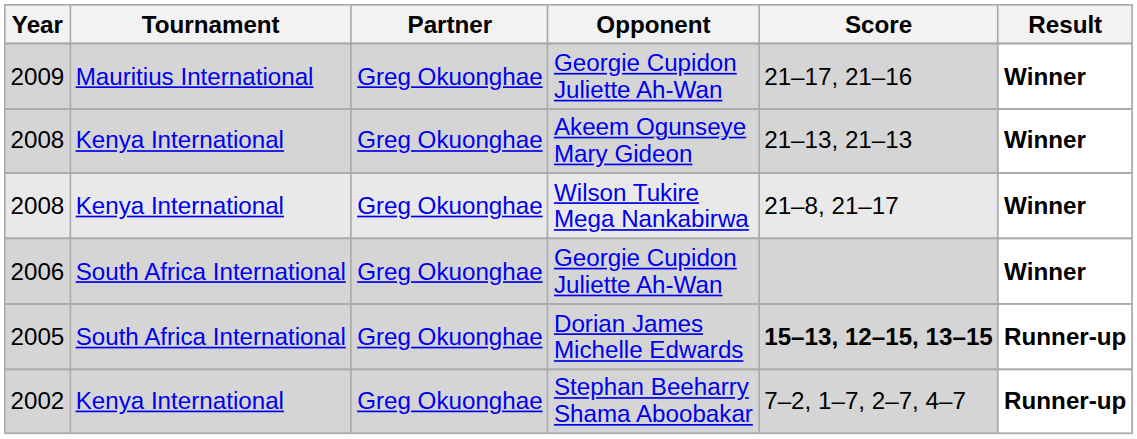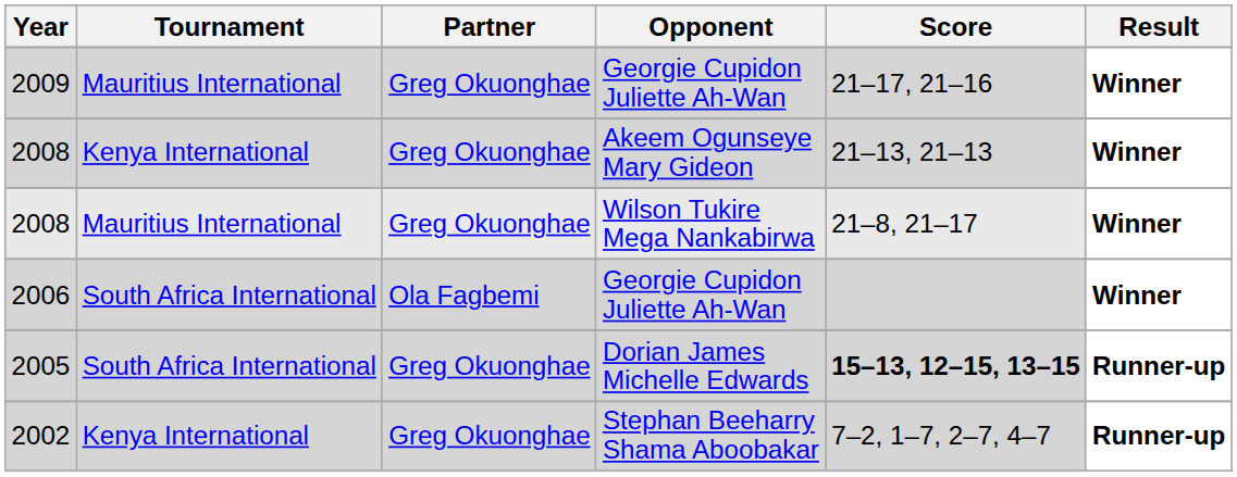2008 / Wilson Tukire Mega Nankabirwa | Tournament: Kenya International -> Mauritius International
2006 | Partner: Greg Okuonghae -> Ola Fagbemi
